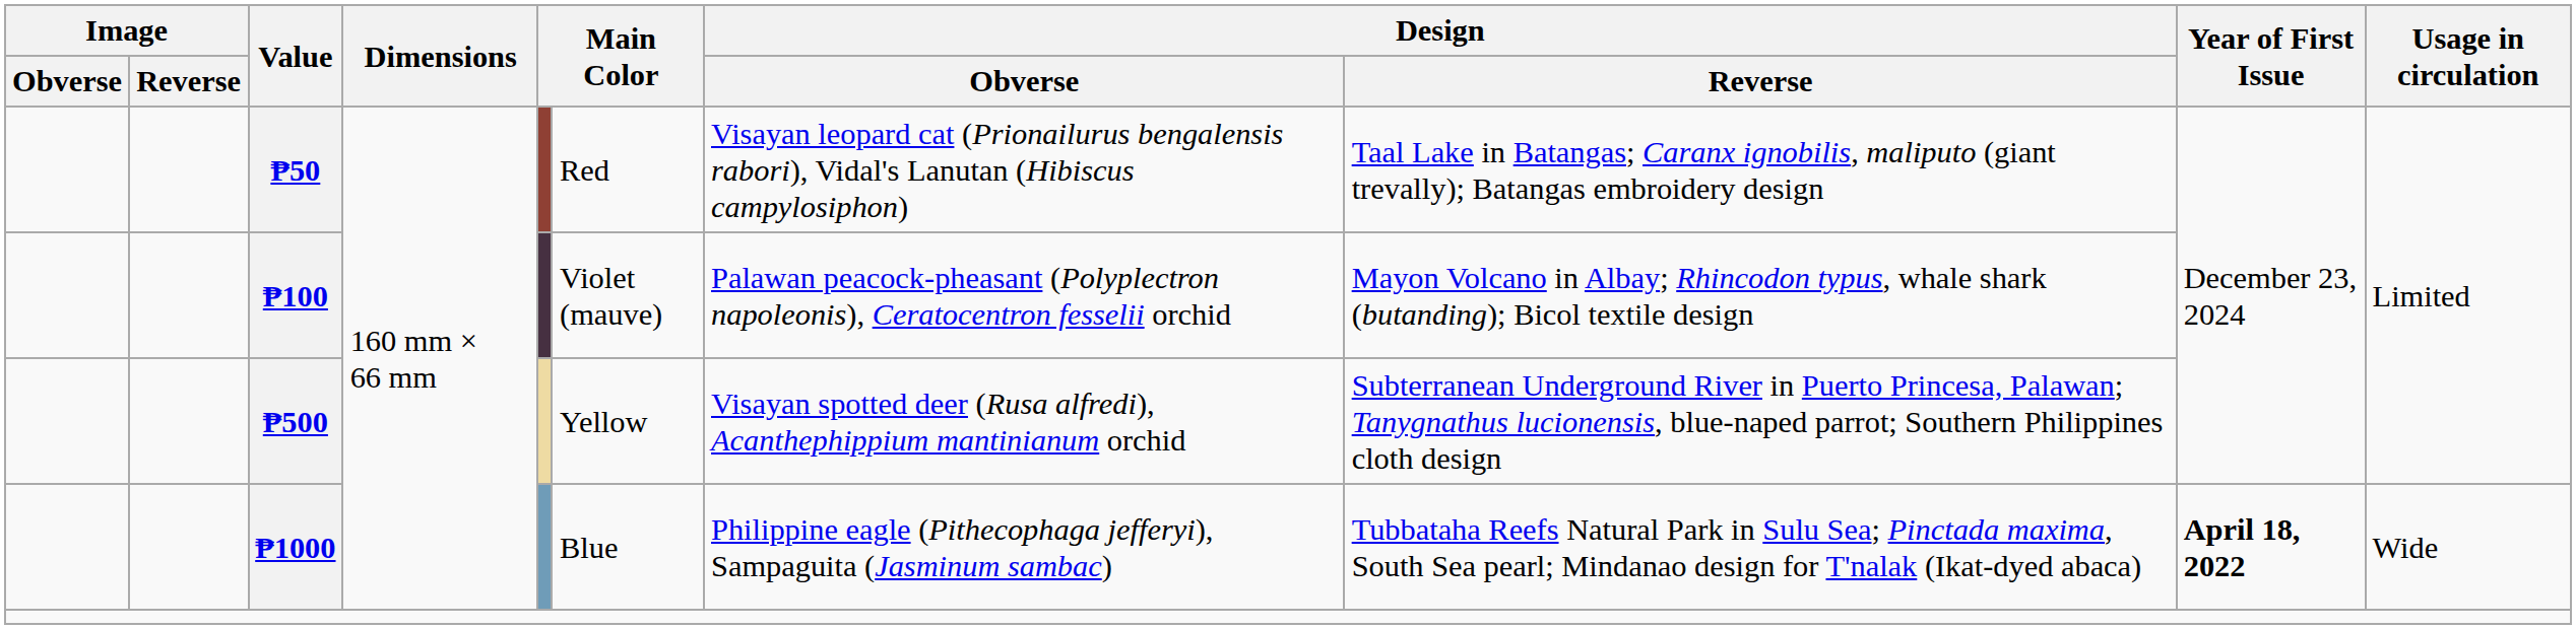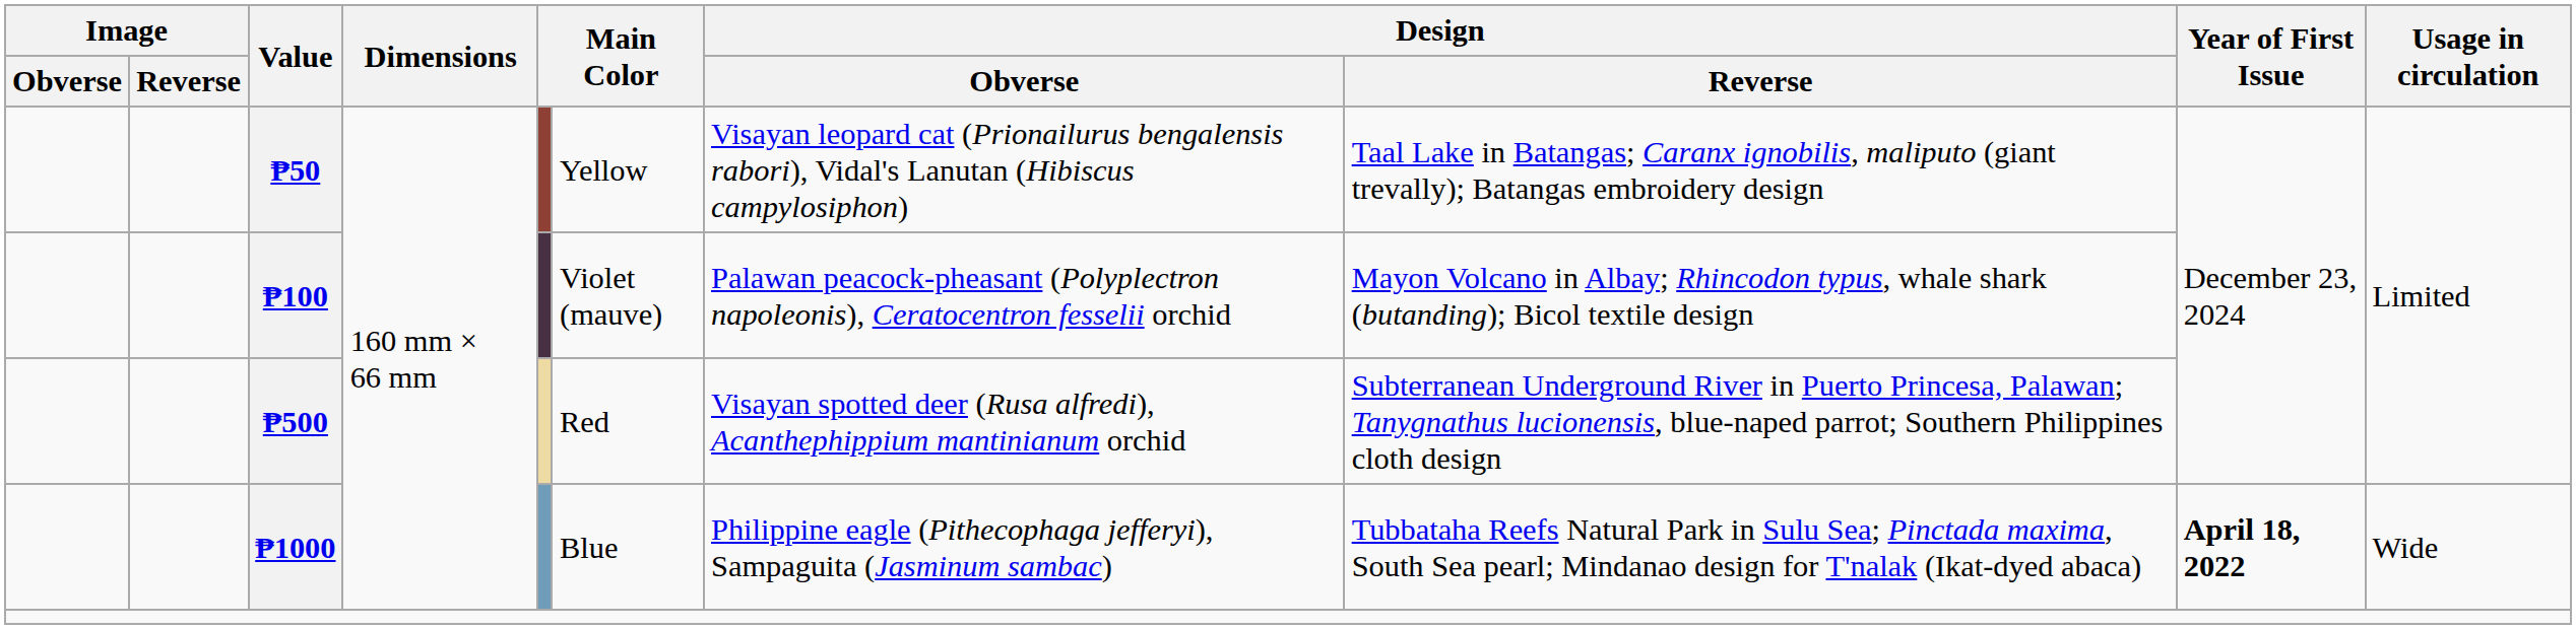₱50 | column 6: Red -> Yellow
₱500 | column 6: Yellow -> Red
